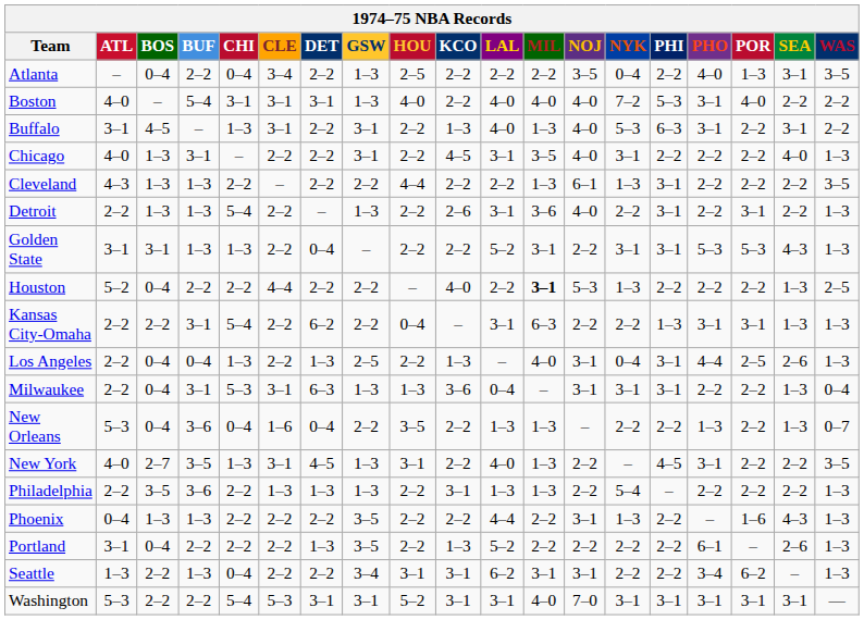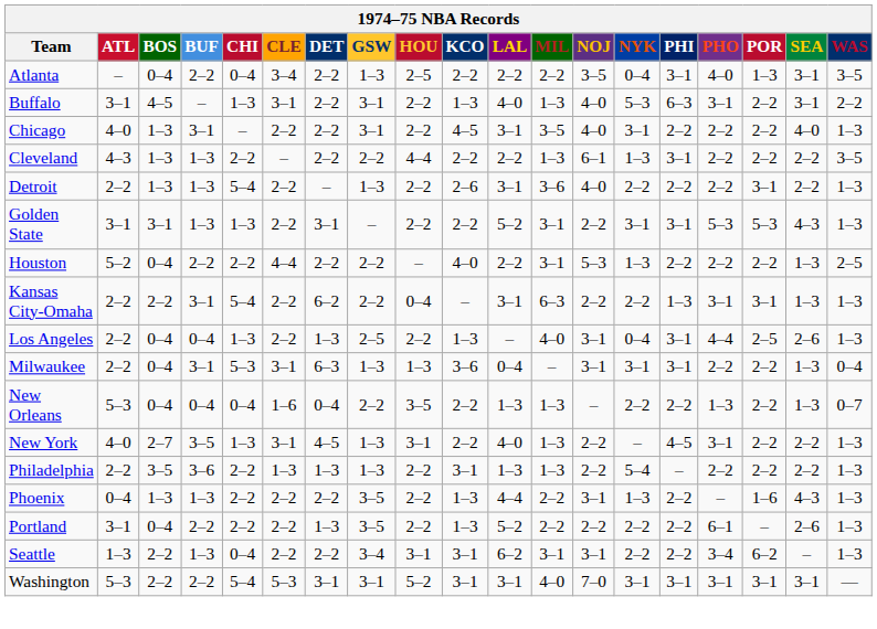Atlanta | PHI: 2–2 -> 3–1
- row: Boston | 4–0 | – | 5–4 | 3–1 | 3–1 | 3–1 | 1–3 | 4–0 | 2–2 | 4–0 | 4–0 | 4–0 | 7–2 | 5–3 | 3–1 | 4–0 | 2–2 | 2–2
Detroit | PHI: 3–1 -> 2–2
Golden State | DET: 0–4 -> 3–1
Houston | MIL: bold -> normal
New Orleans | BUF: 3–6 -> 0–4
New York | WAS: 3–5 -> 1–3
Phoenix | KCO: 2–2 -> 1–3
